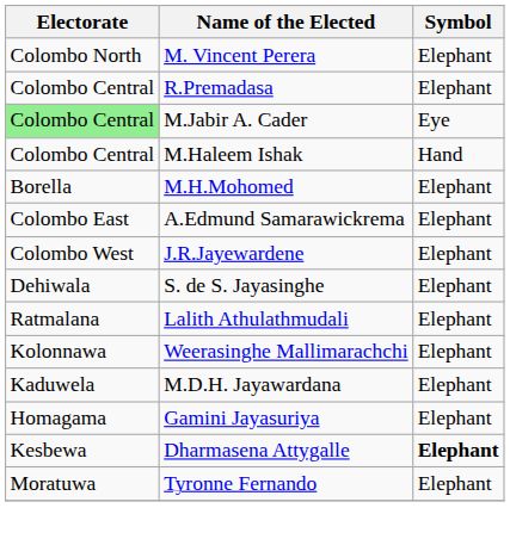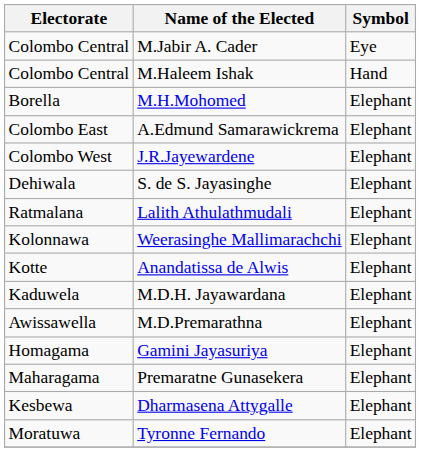- row: Colombo North | M. Vincent Perera | Elephant
- row: Colombo Central | R.Premadasa | Elephant
M.Jabir A. Cader | Electorate: lightgreen background -> no background
+ row: Kotte | Anandatissa de Alwis | Elephant
+ row: Awissawella | M.D.Premarathna | Elephant
+ row: Maharagama | Premaratne Gunasekera | Elephant
Dharmasena Attygalle | Symbol: bold -> normal
